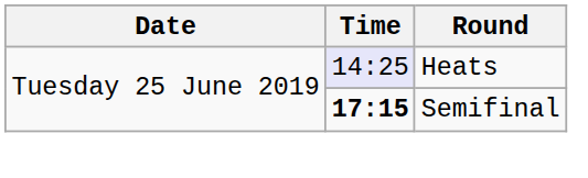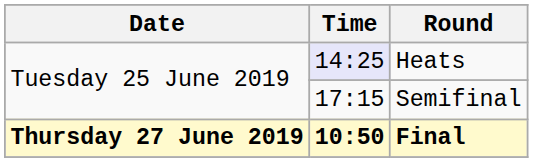Semifinal | Time: bold -> normal
+ row: Thursday 27 June 2019 | 10:50 | Final
